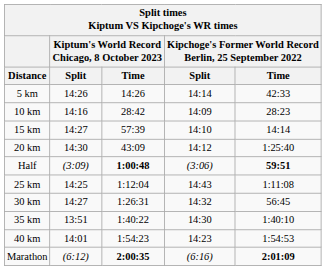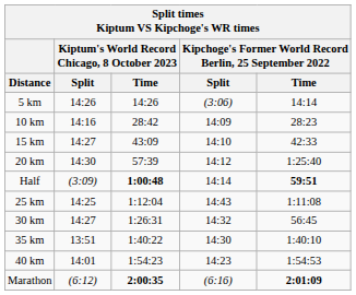5 km | column 4: 14:14 -> (3:06)
5 km | column 5: 42:33 -> 14:14
15 km | Kiptum's World Record Chicago, 8 October 2023 / Time: 57:39 -> 43:09
15 km | column 5: 14:14 -> 42:33
20 km | Kiptum's World Record Chicago, 8 October 2023 / Time: 43:09 -> 57:39
Half | column 4: (3:06) -> 14:14
